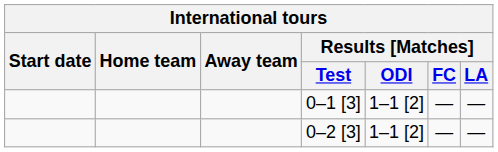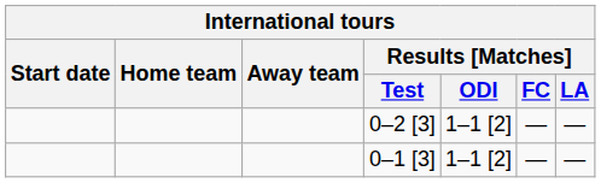rows swapped: 0–2 [3] <-> 0–1 [3]
